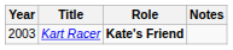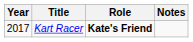Kart Racer | Year: 2003 -> 2017
